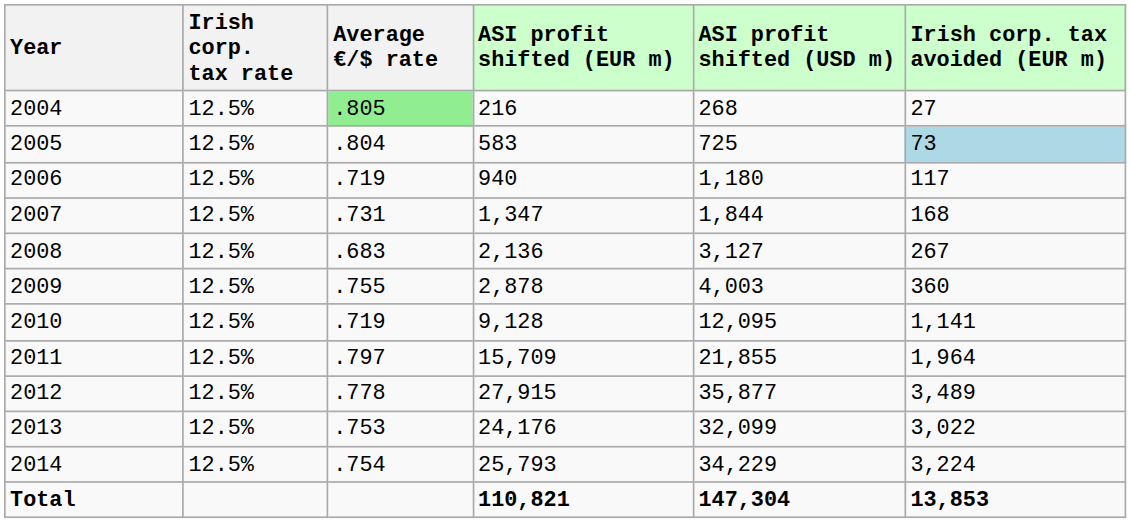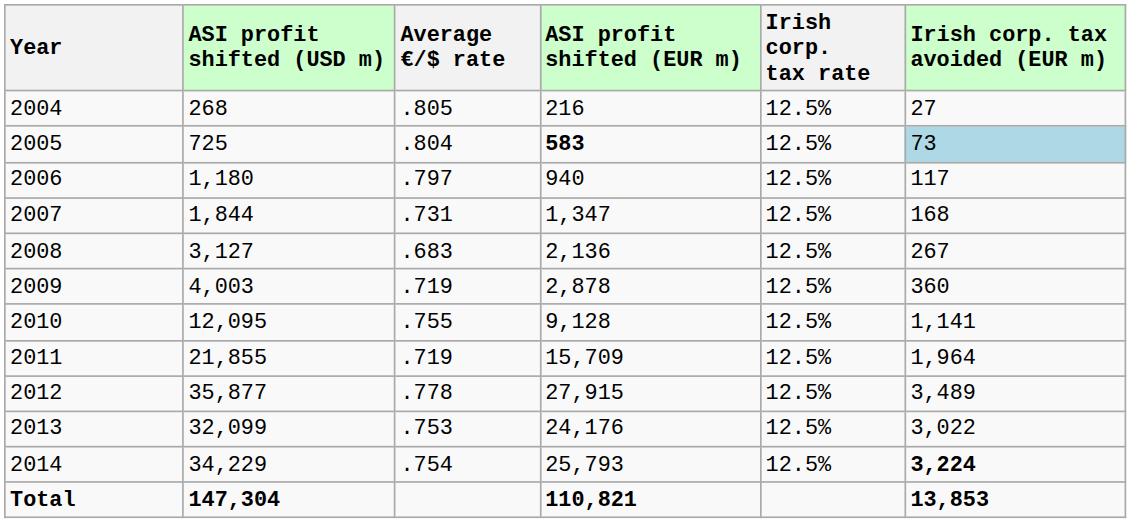columns swapped: ASI profit shifted (USD m) <-> Irish corp. tax rate
2004 | Average €/$ rate: lightgreen background -> no background
2005 | ASI profit shifted (EUR m): normal -> bold
2006 | Average €/$ rate: .719 -> .797
2009 | Average €/$ rate: .755 -> .719
2010 | Average €/$ rate: .719 -> .755
2011 | Average €/$ rate: .797 -> .719
2014 | Irish corp. tax avoided (EUR m): normal -> bold
